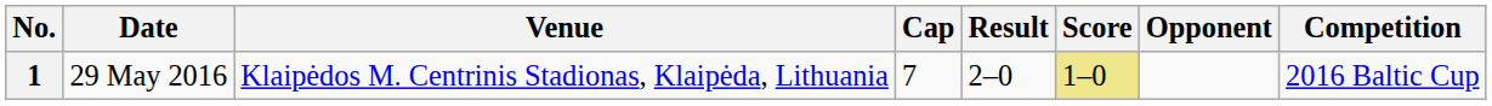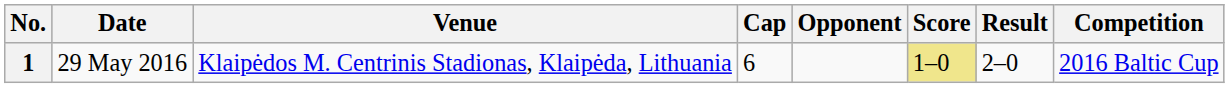columns swapped: Opponent <-> Result
1 | Cap: 7 -> 6
